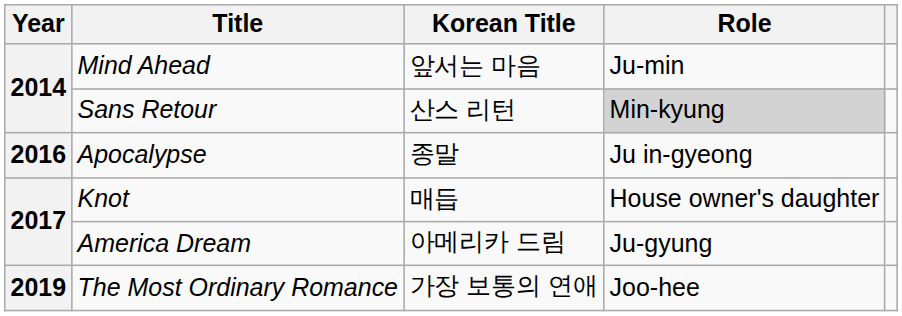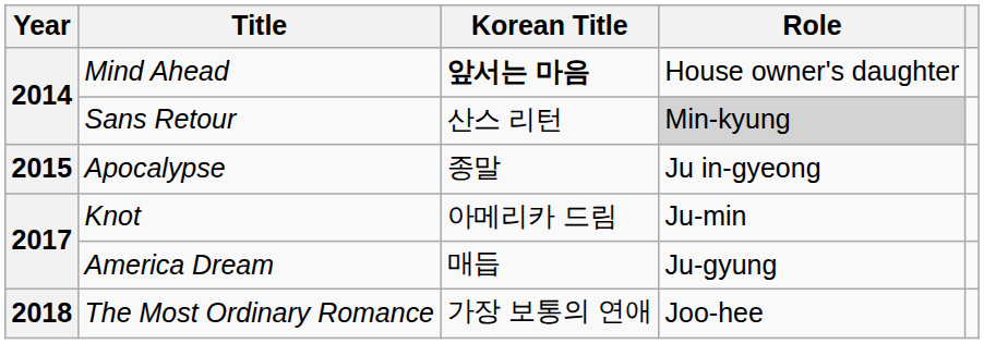Mind Ahead | Korean Title: normal -> bold
Mind Ahead | Role: Ju-min -> House owner's daughter
Apocalypse | Year: 2016 -> 2015
Knot | Korean Title: 매듭 -> 아메리카 드림
Knot | Role: House owner's daughter -> Ju-min
America Dream | Korean Title: 아메리카 드림 -> 매듭
The Most Ordinary Romance | Year: 2019 -> 2018
